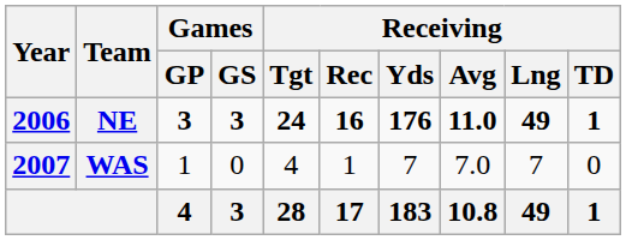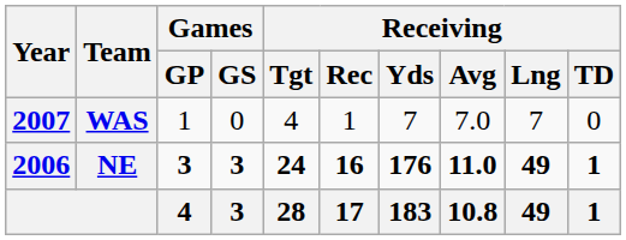rows swapped: NE <-> WAS
